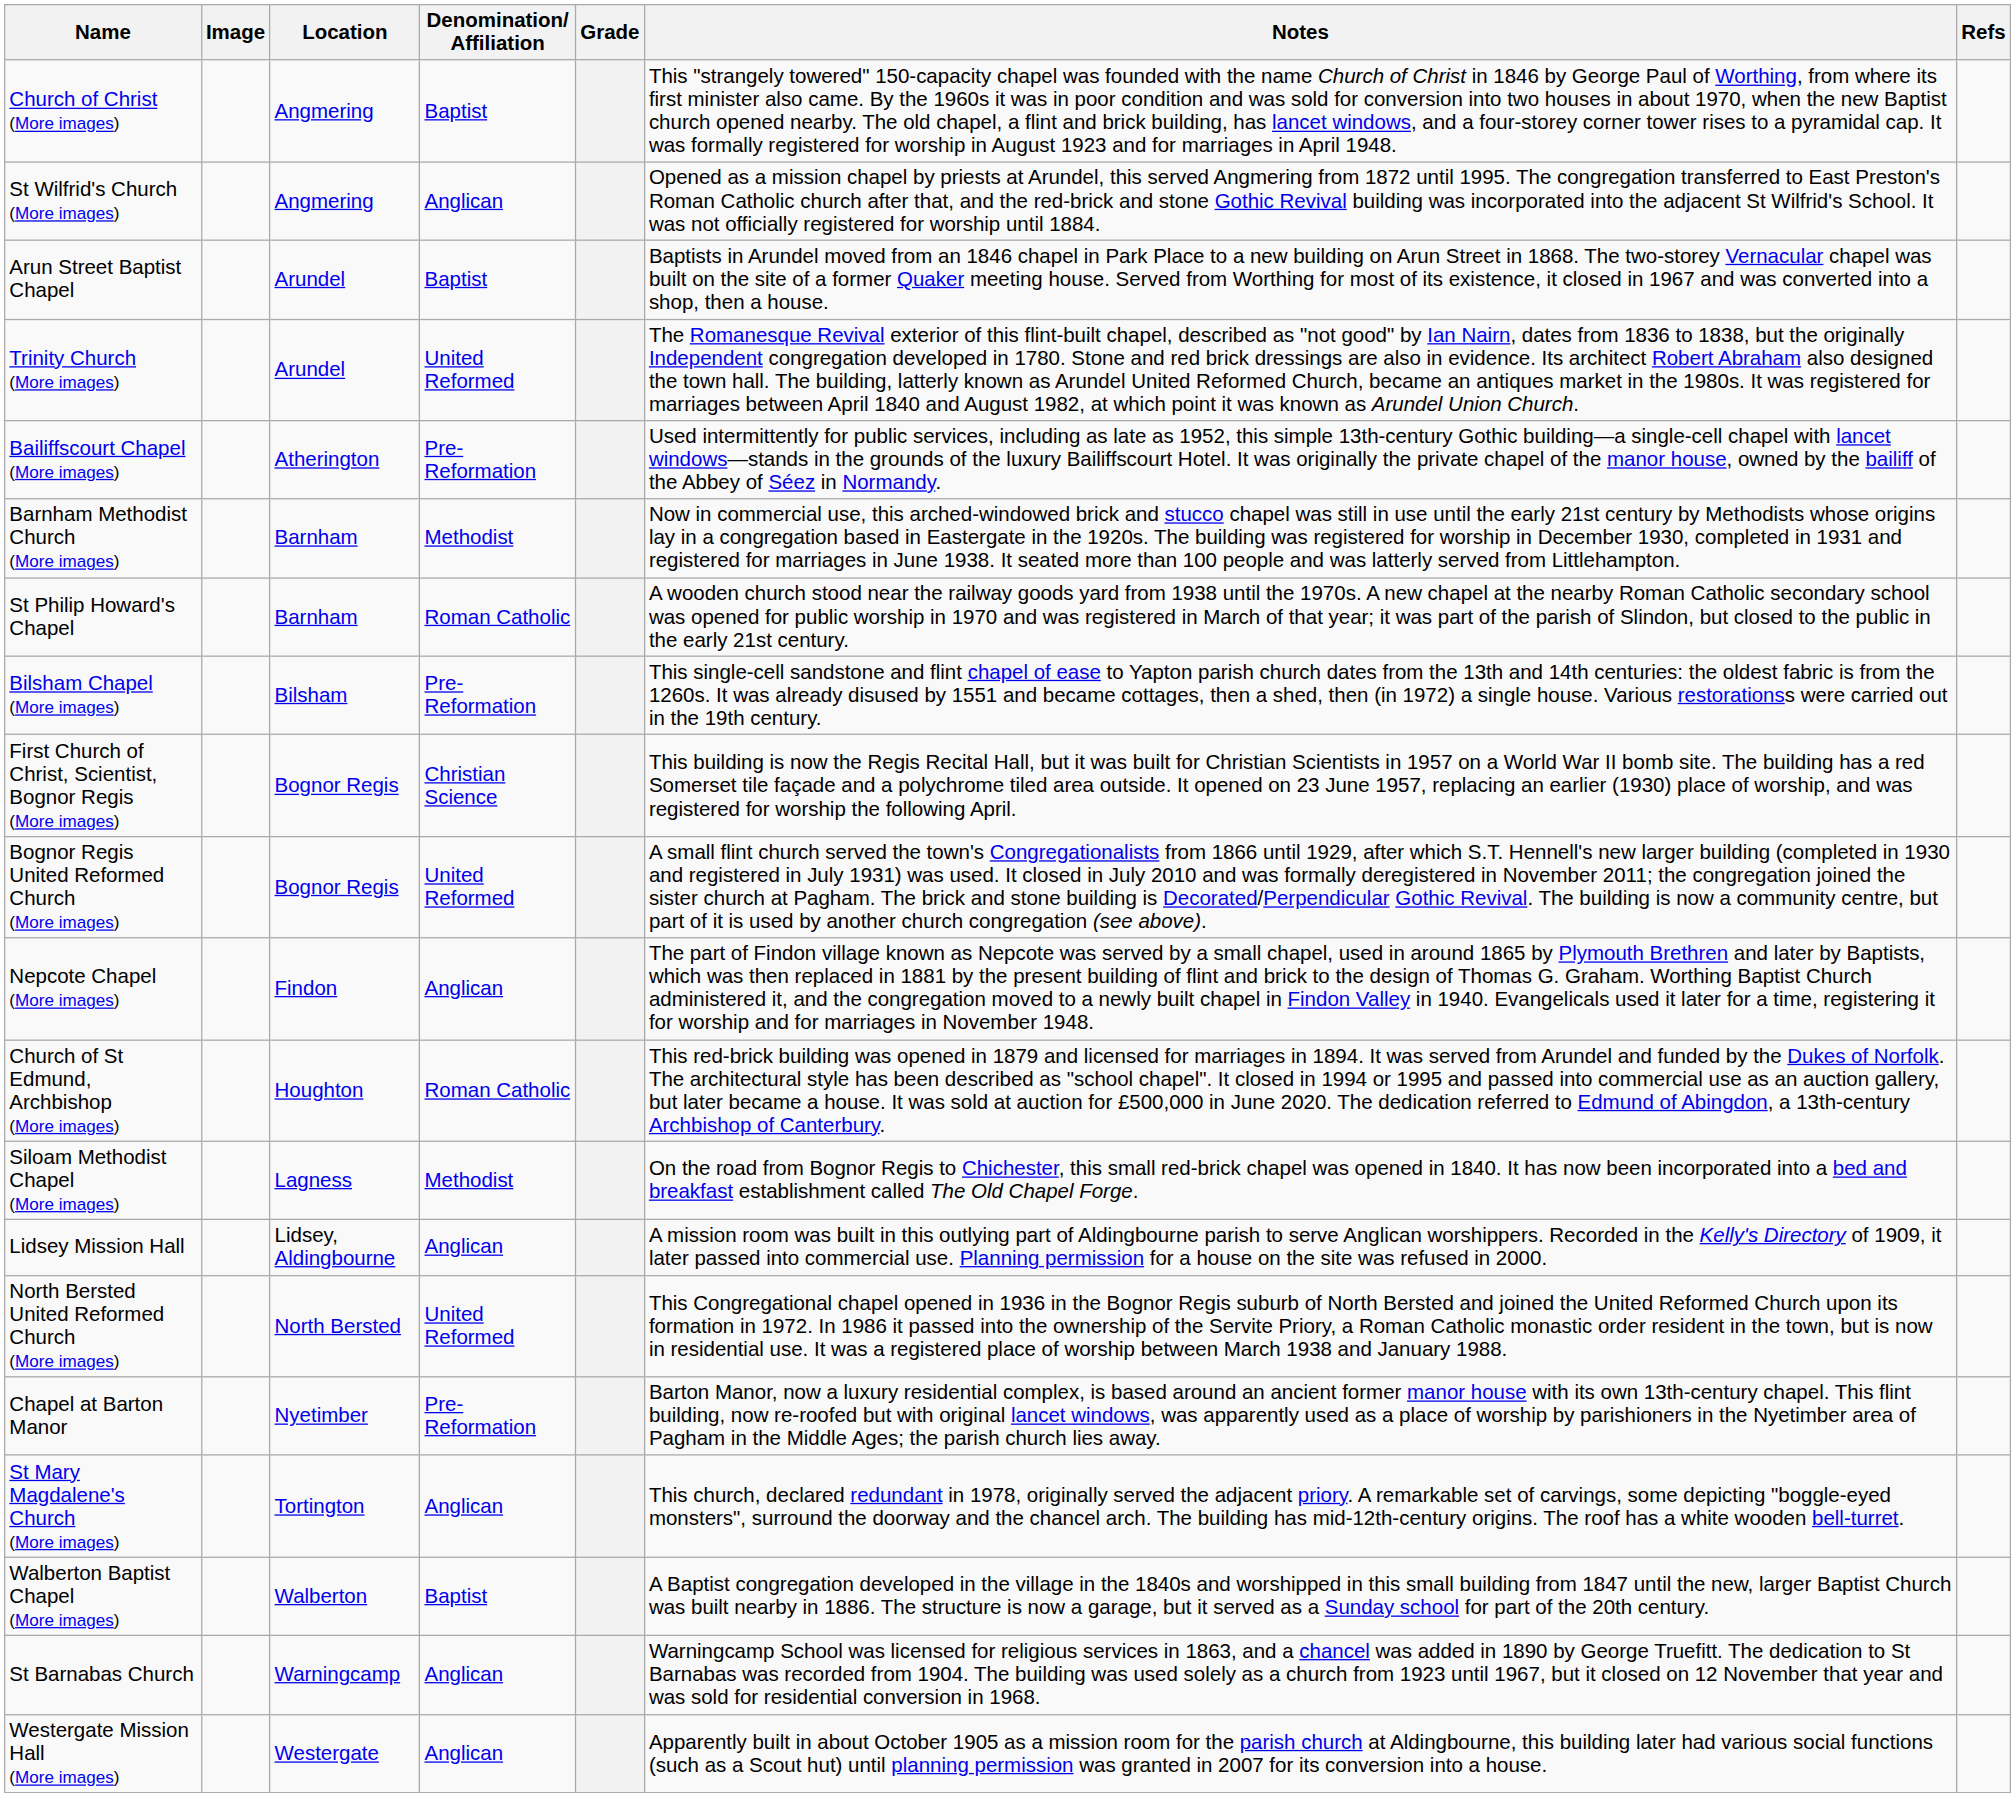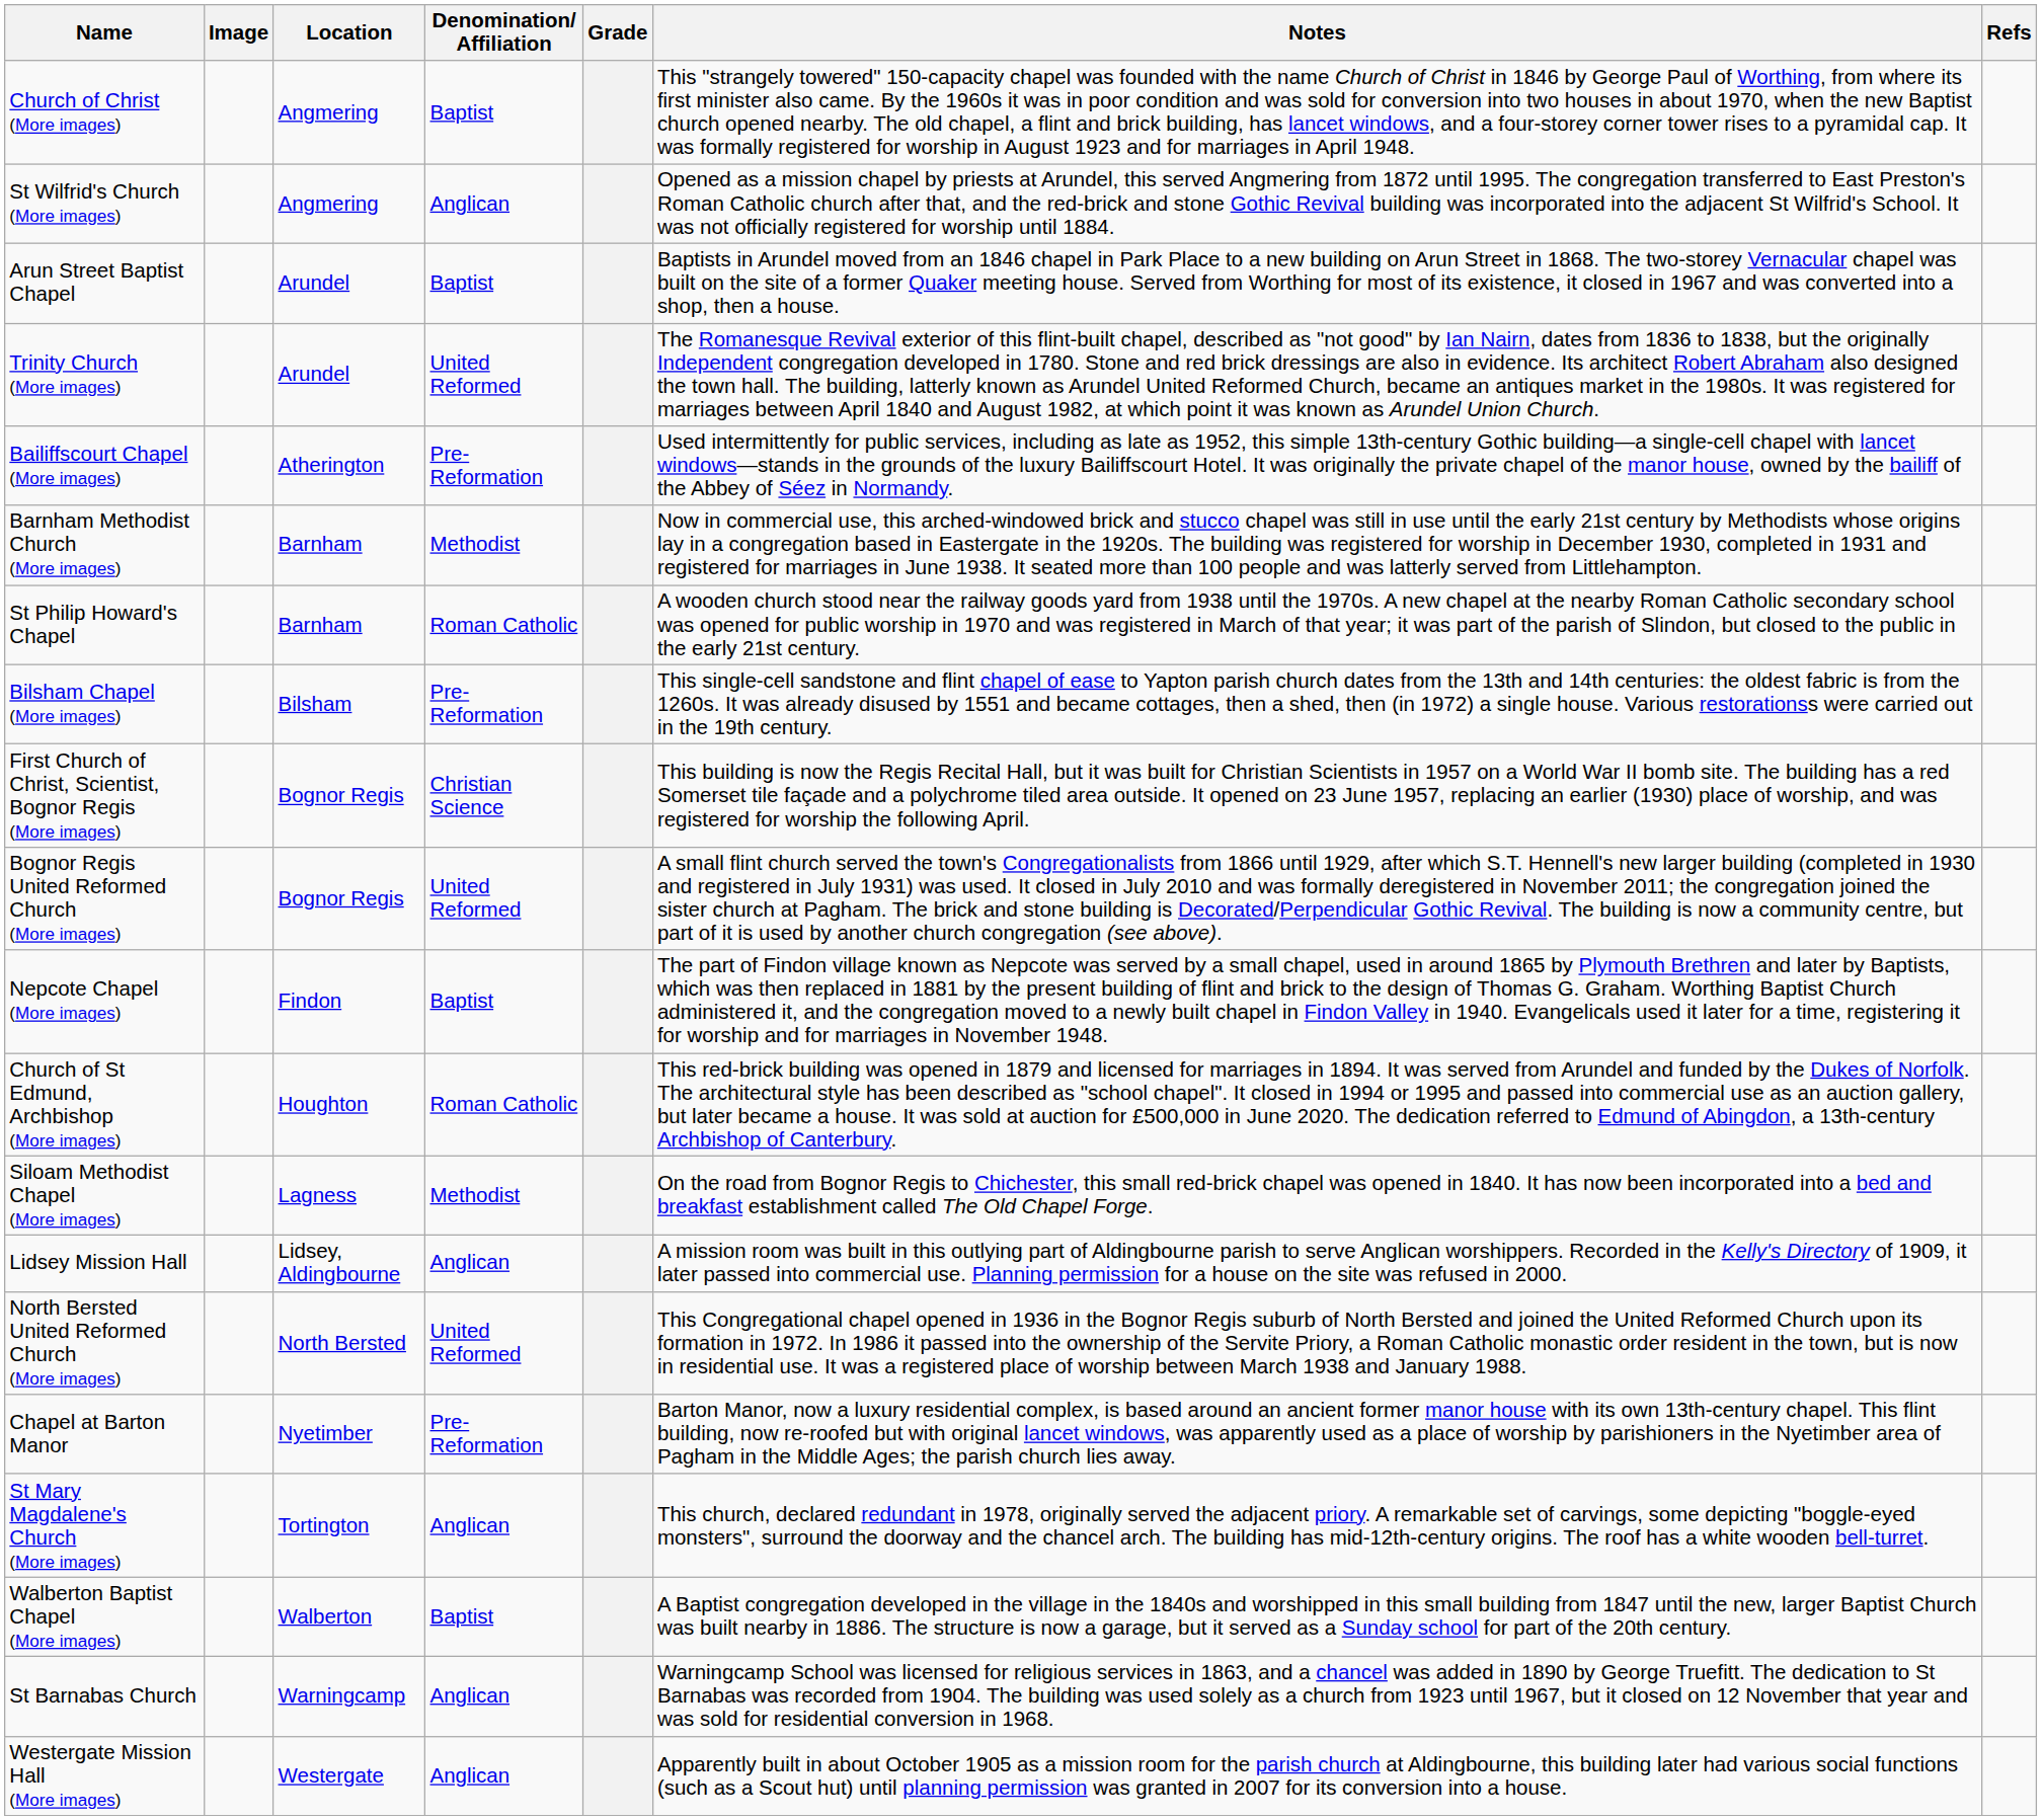Nepcote Chapel (More images) | Denomination/ Affiliation: Anglican -> Baptist
